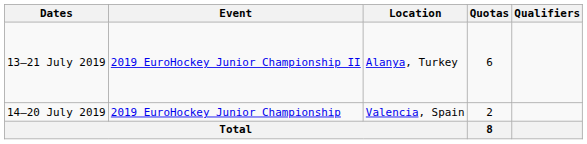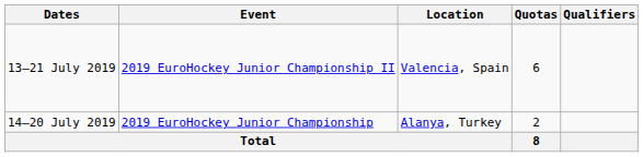13–21 July 2019 | Location: Alanya, Turkey -> Valencia, Spain
14–20 July 2019 | Location: Valencia, Spain -> Alanya, Turkey
